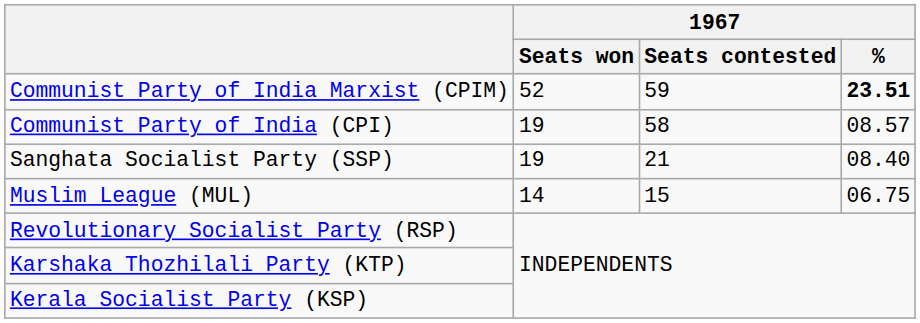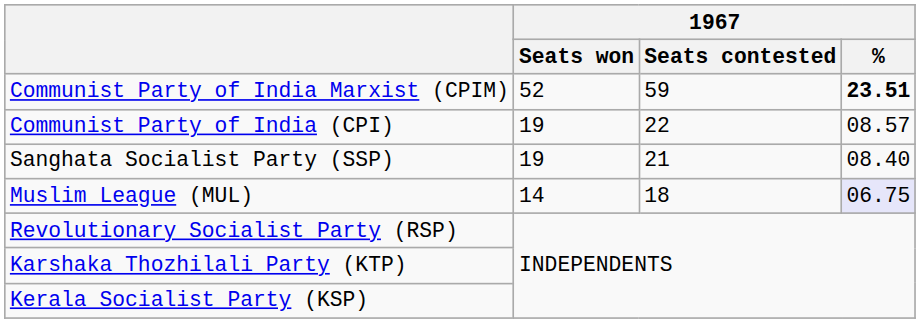Communist Party of India (CPI) | 1967 / Seats contested: 58 -> 22
Muslim League (MUL) | 1967 / Seats contested: 15 -> 18
Muslim League (MUL) | 1967 / %: no background -> lavender background
